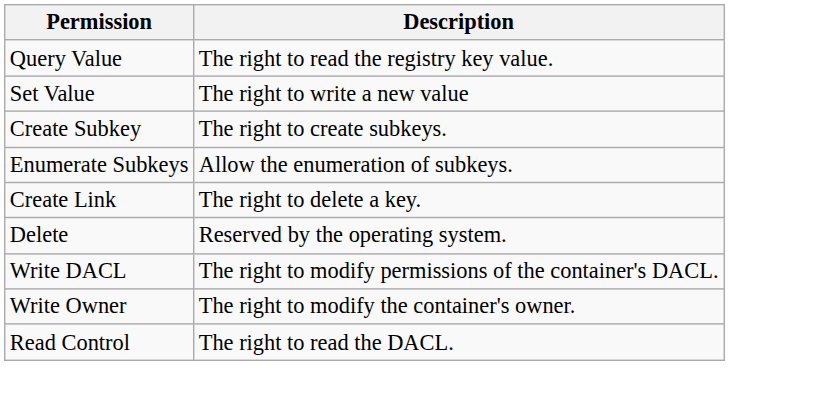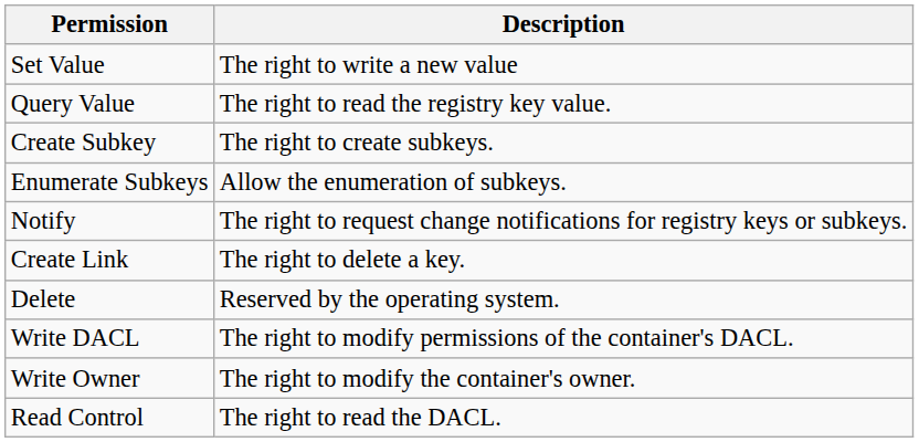rows swapped: Query Value <-> Set Value
+ row: Notify | The right to request change notifications for registry keys or subkeys.
